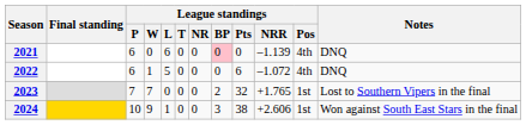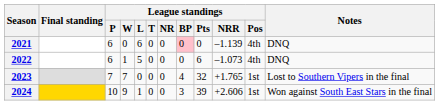2022 | League standings / NRR: –1.072 -> –1.073
2023 | League standings / BP: 2 -> 4
2024 | League standings / Pts: 38 -> 39
